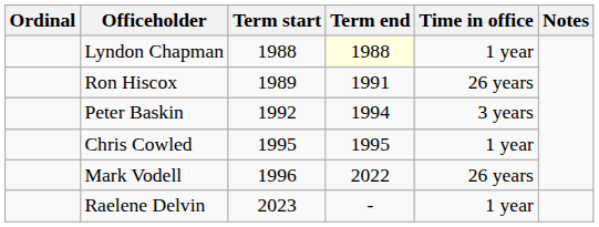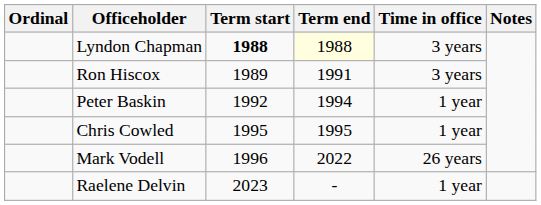Lyndon Chapman | Term start: normal -> bold
Lyndon Chapman | Time in office: 1 year -> 3 years
Ron Hiscox | Time in office: 26 years -> 3 years
Peter Baskin | Time in office: 3 years -> 1 year
